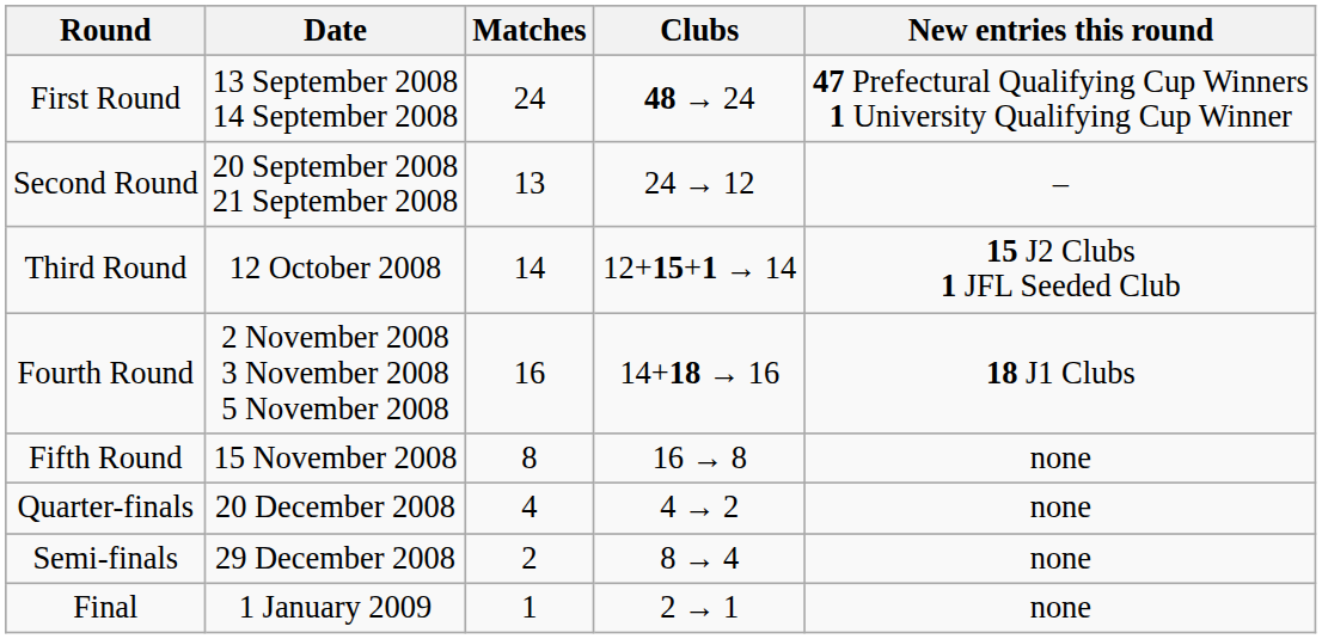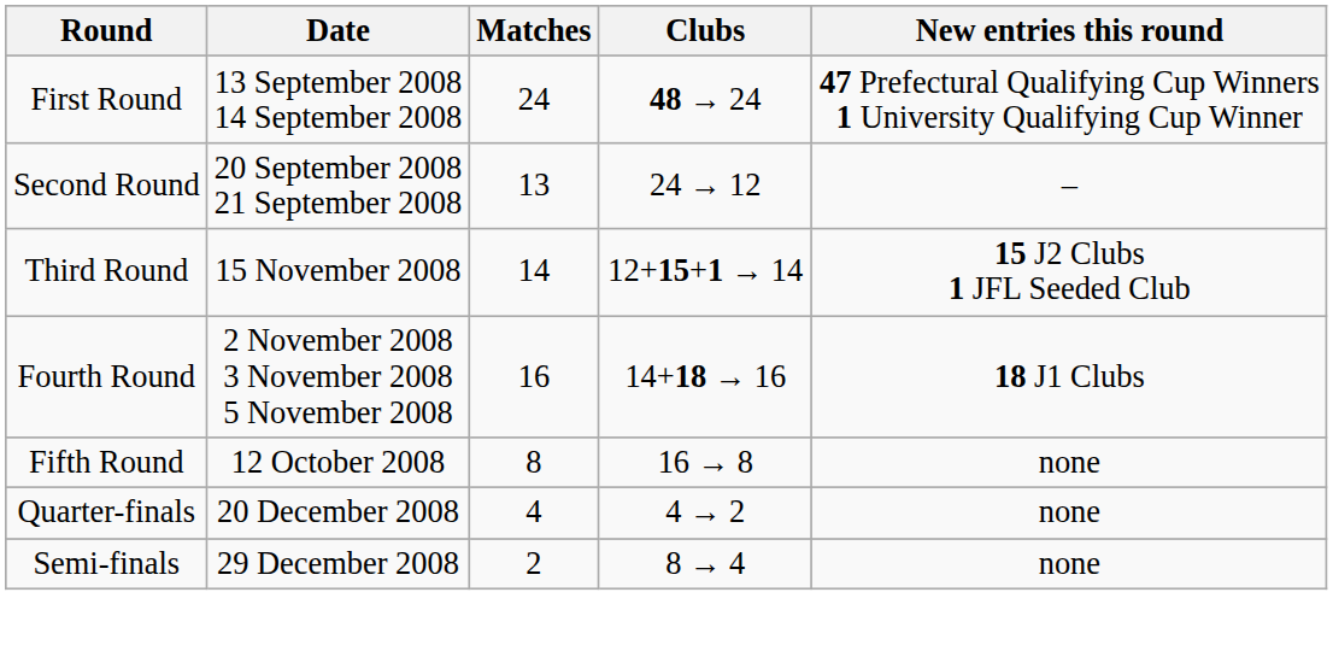Third Round | Date: 12 October 2008 -> 15 November 2008
Fifth Round | Date: 15 November 2008 -> 12 October 2008
- row: Final | 1 January 2009 | 1 | 2 → 1 | none
